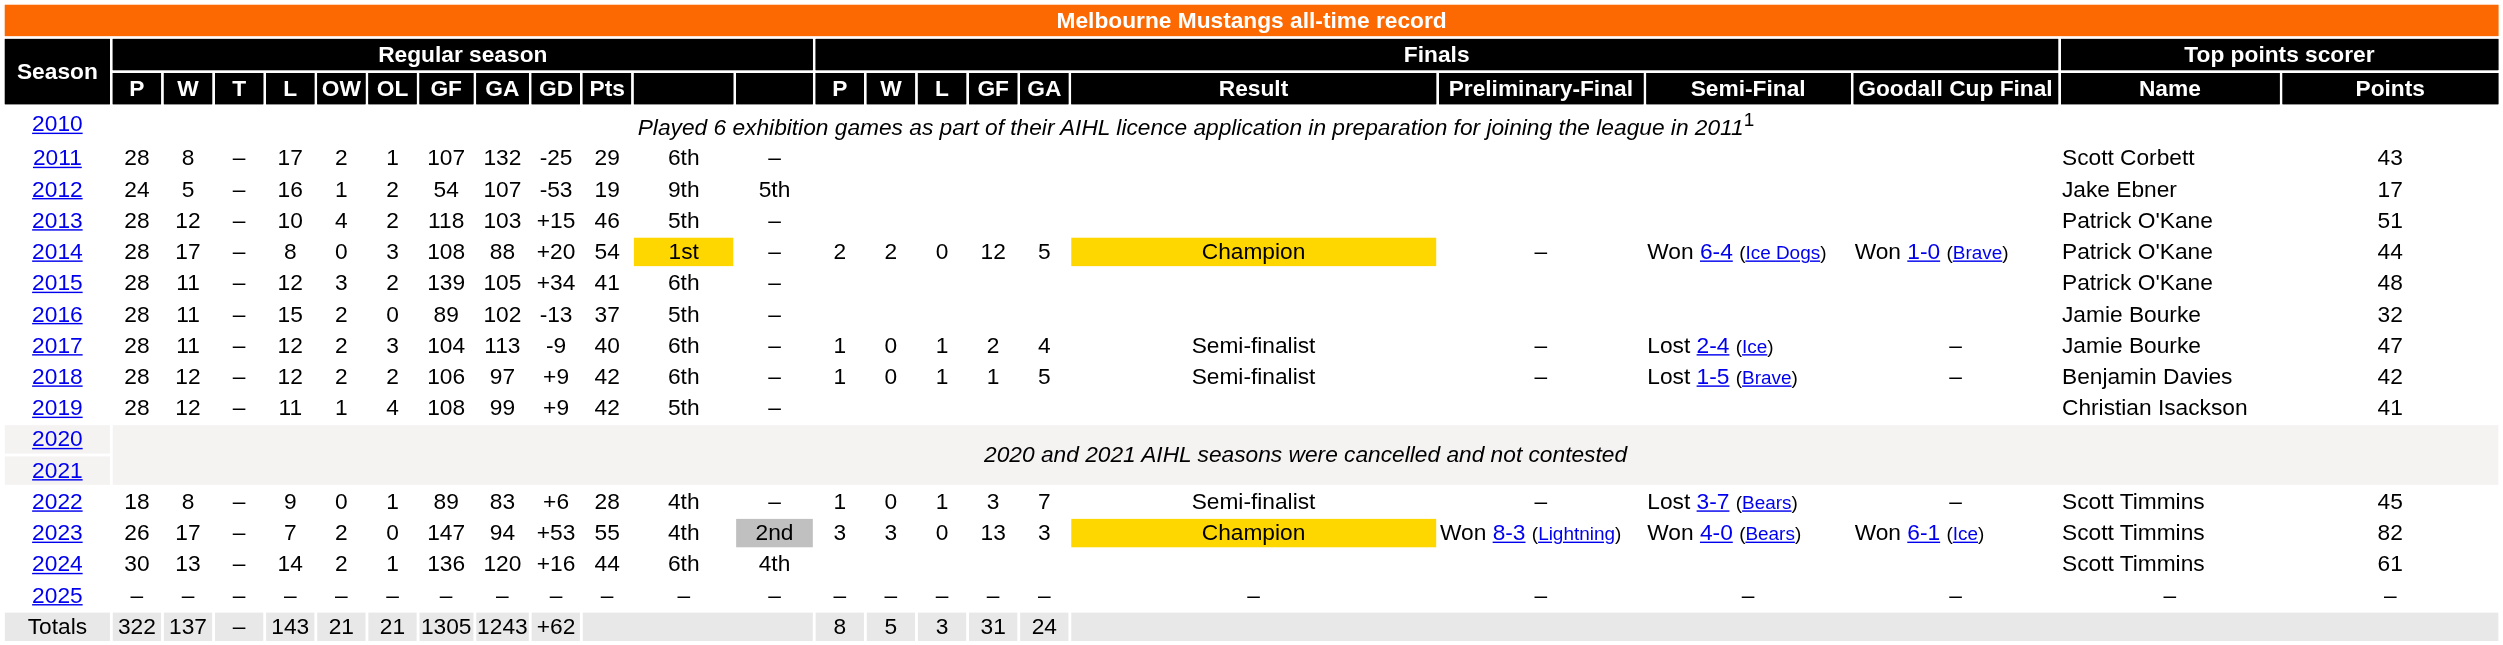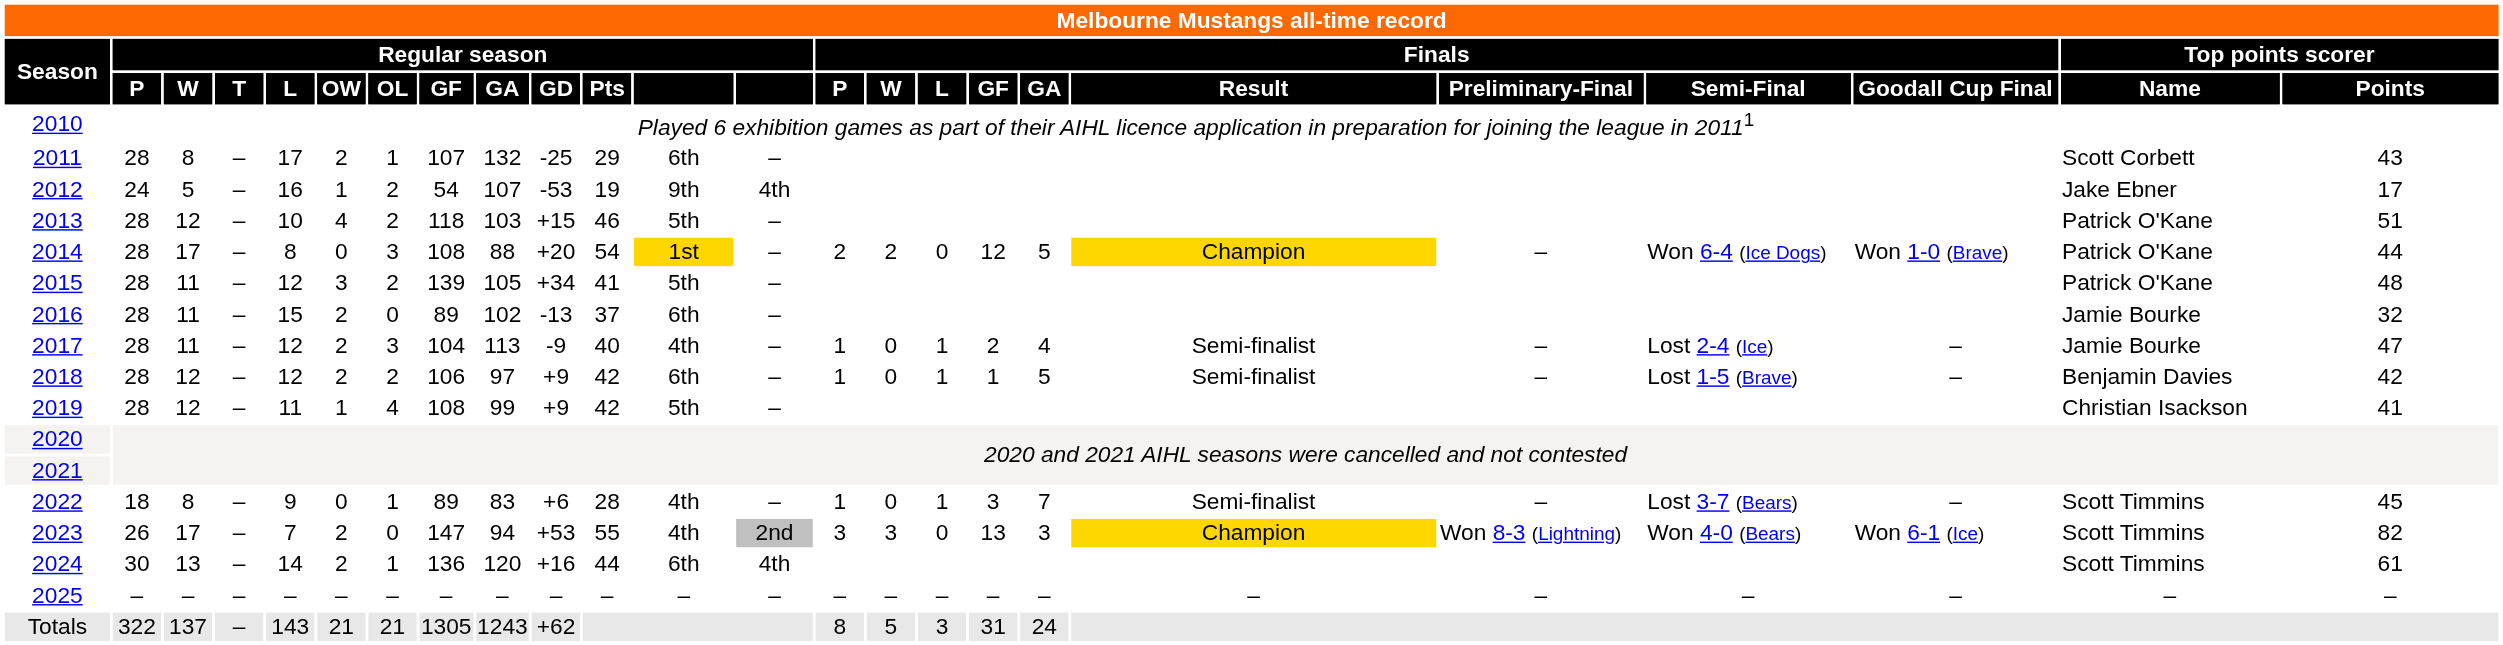2012 | column 13: 5th -> 4th
2015 | column 12: 6th -> 5th
2016 | column 12: 5th -> 6th
2017 | column 12: 6th -> 4th
